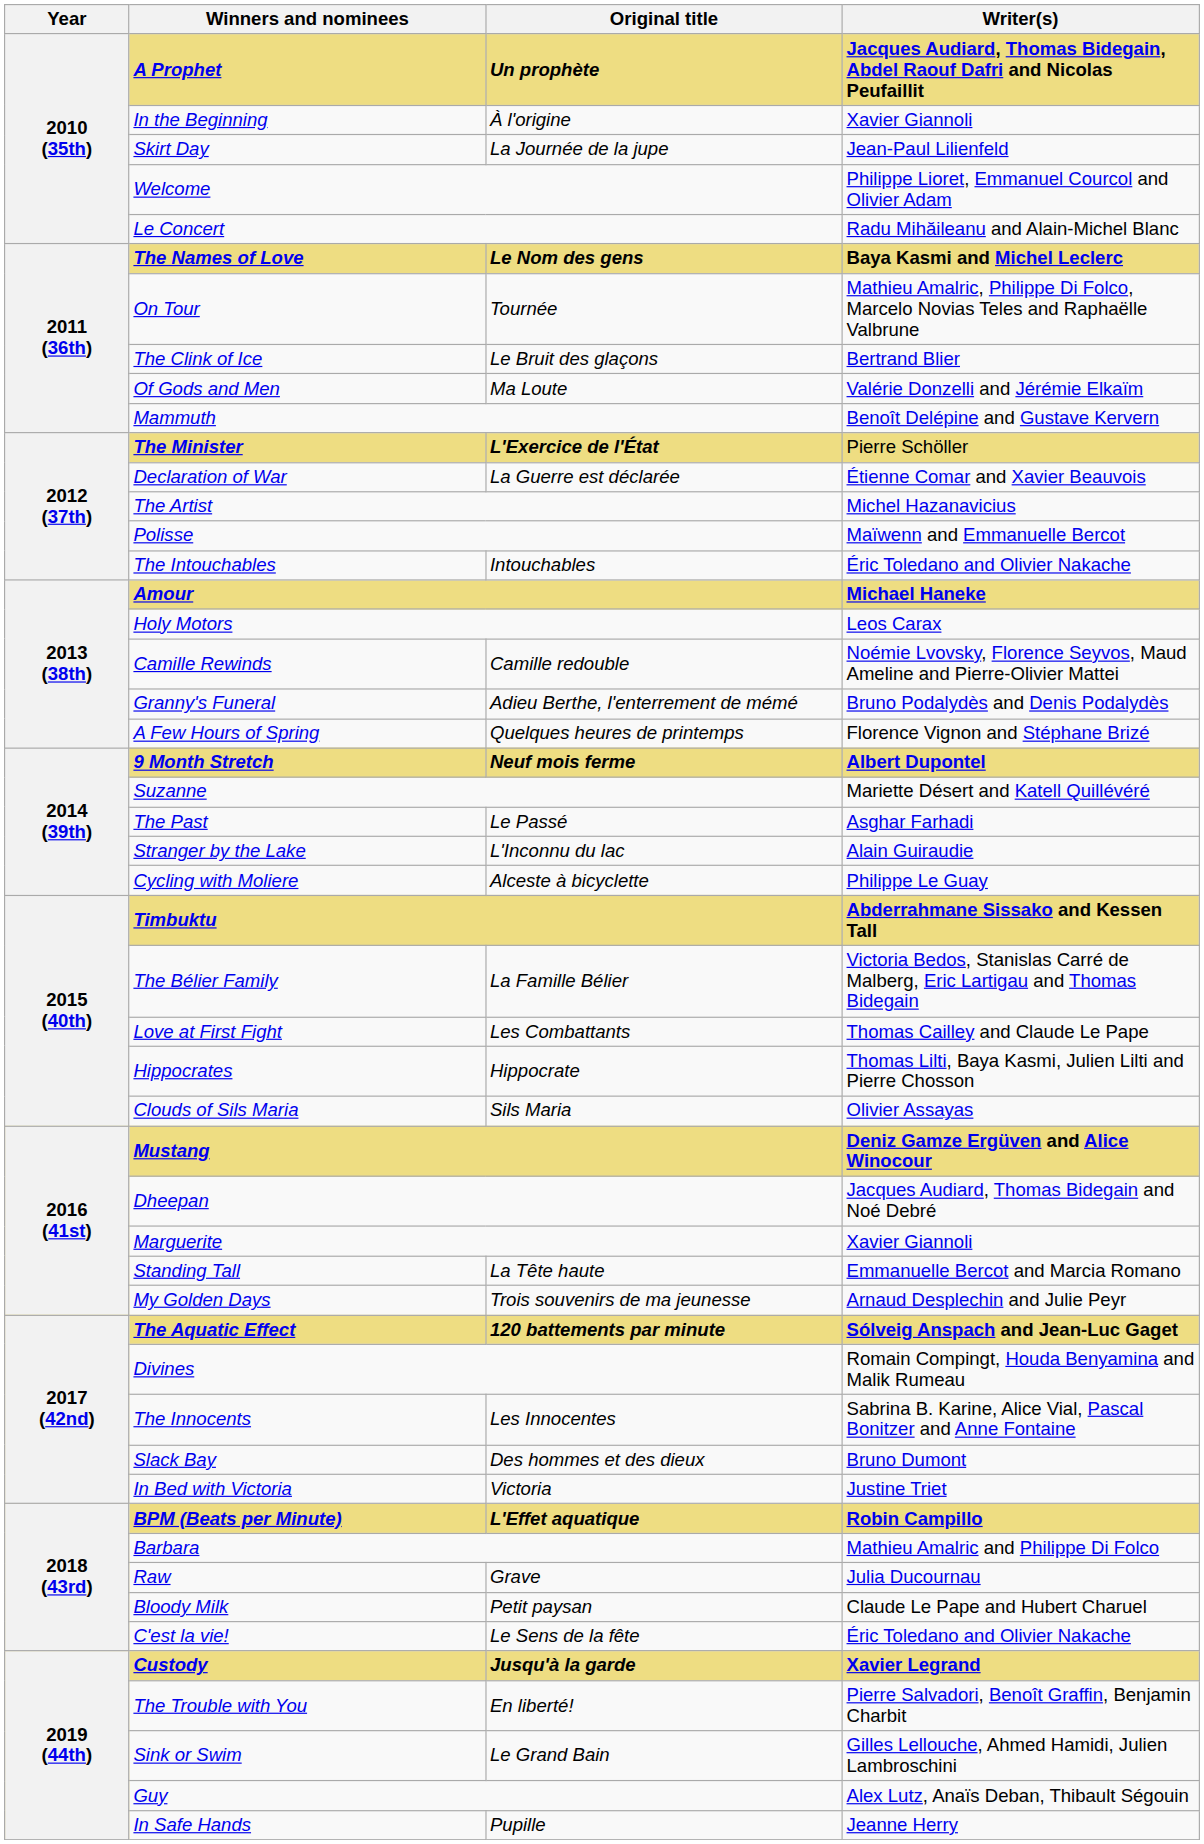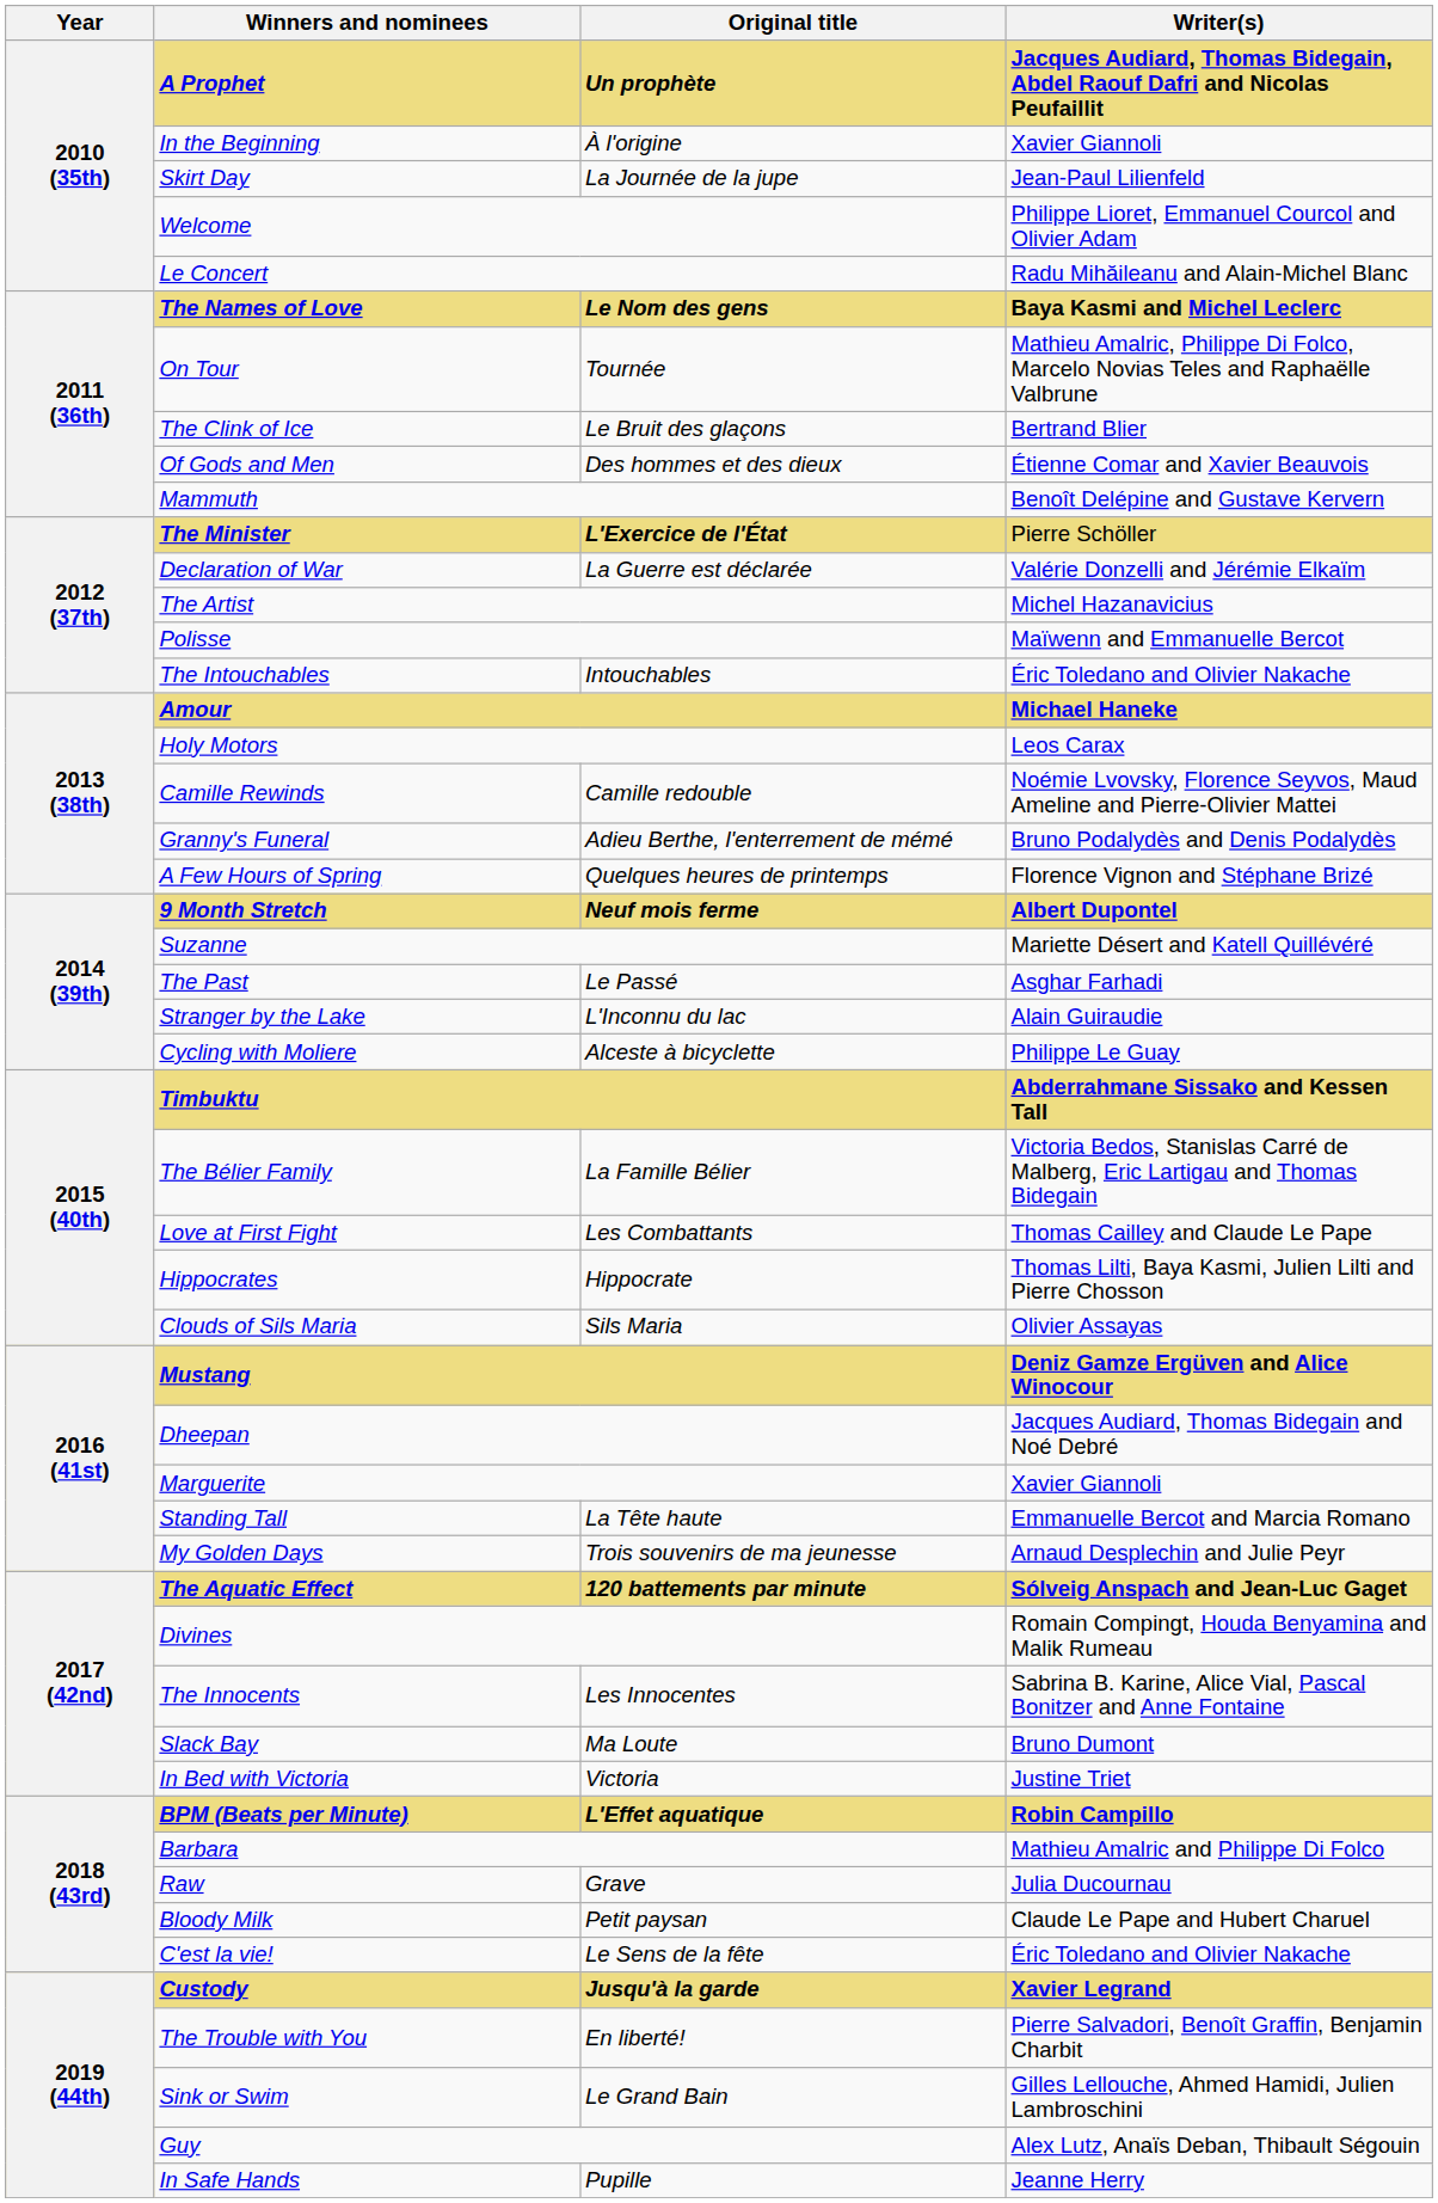Of Gods and Men | Original title: Ma Loute -> Des hommes et des dieux
Of Gods and Men | Writer(s): Valérie Donzelli and Jérémie Elkaïm -> Étienne Comar and Xavier Beauvois
Declaration of War | Writer(s): Étienne Comar and Xavier Beauvois -> Valérie Donzelli and Jérémie Elkaïm
Slack Bay | Original title: Des hommes et des dieux -> Ma Loute
